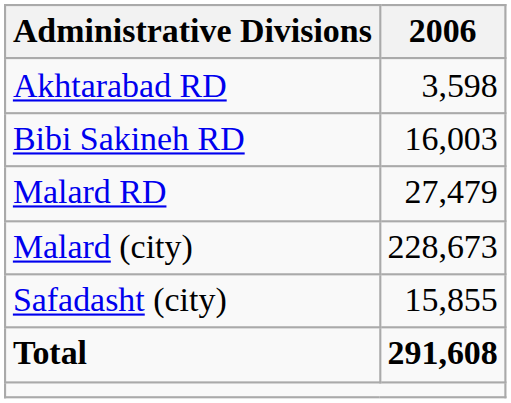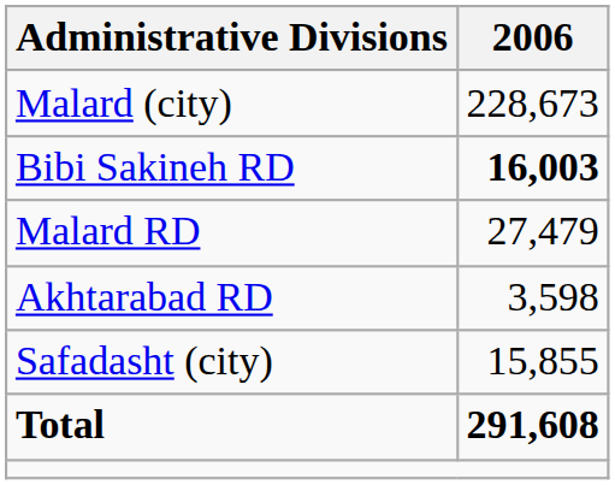rows swapped: Akhtarabad RD <-> Malard (city)
Bibi Sakineh RD | 2006: normal -> bold
